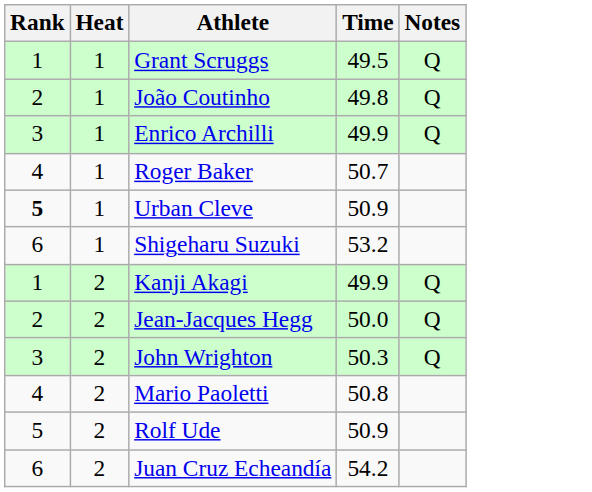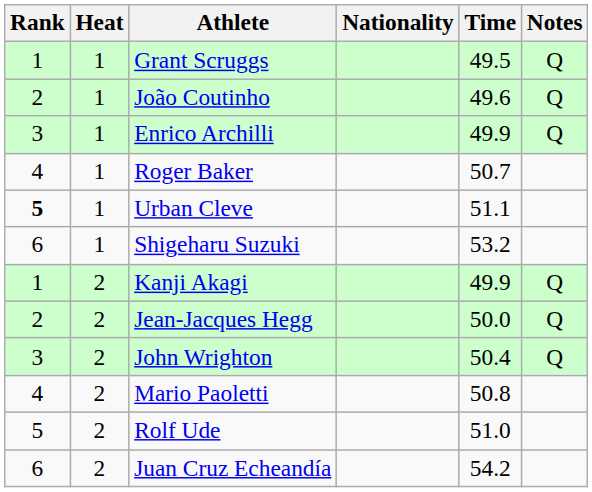+ column: Nationality
João Coutinho | Time: 49.8 -> 49.6
Urban Cleve | Time: 50.9 -> 51.1
John Wrighton | Time: 50.3 -> 50.4
Rolf Ude | Time: 50.9 -> 51.0
